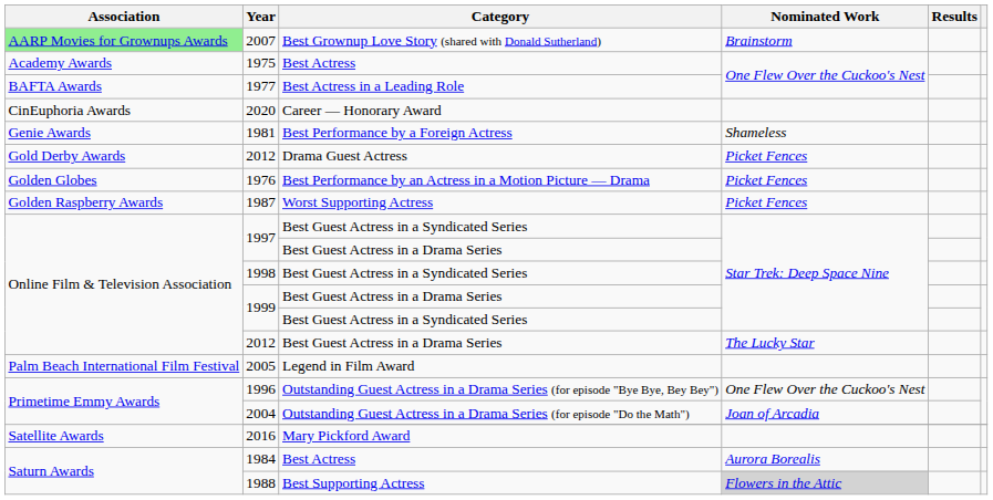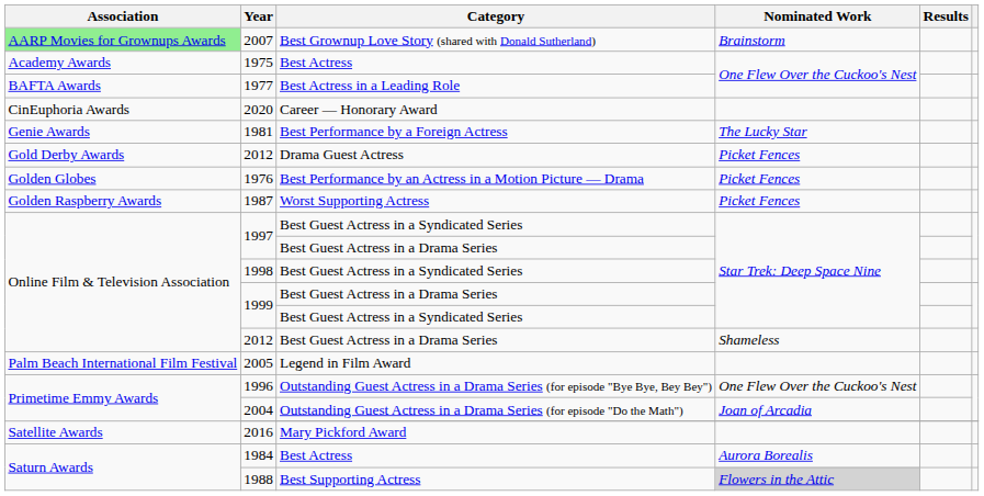1981 | Nominated Work: Shameless -> The Lucky Star
2012 / Best Guest Actress in a Drama Series | Nominated Work: The Lucky Star -> Shameless
